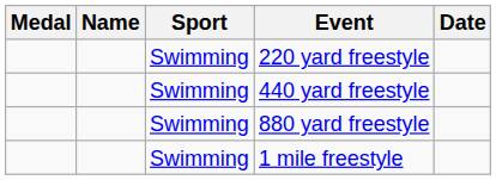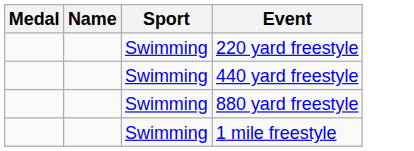- column: Date
